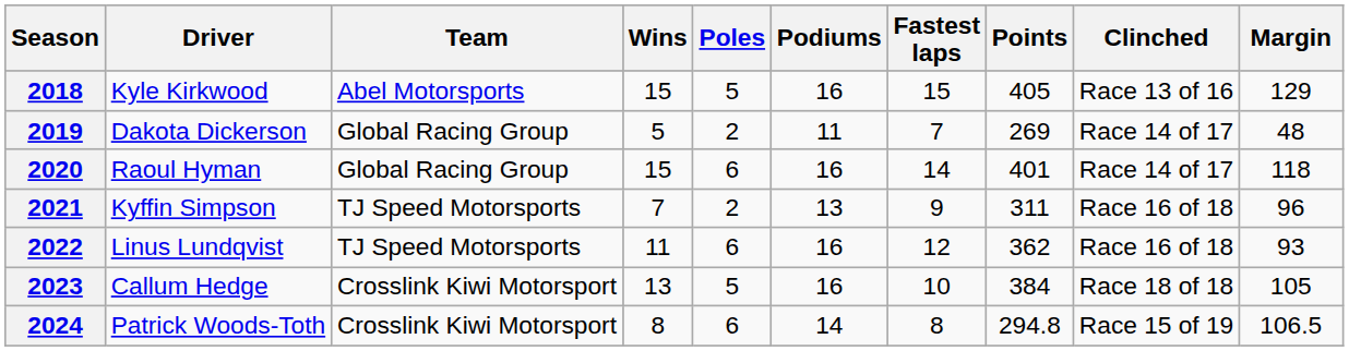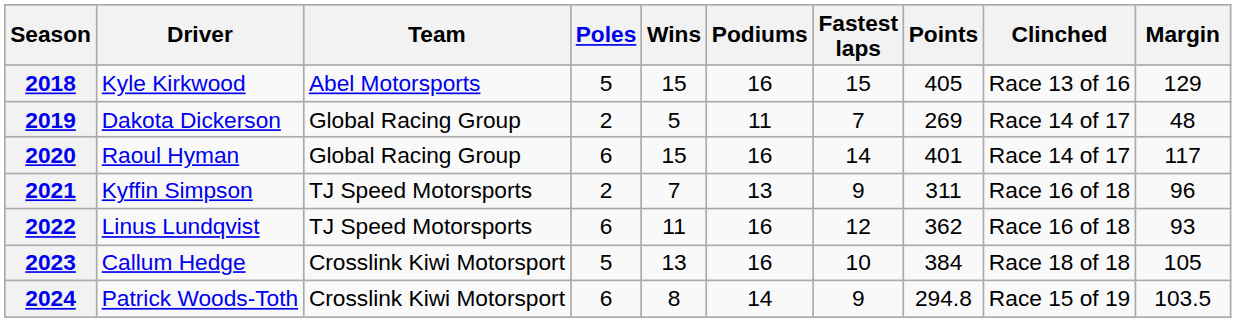columns swapped: Poles <-> Wins
2020 | Margin: 118 -> 117
2024 | Fastest laps: 8 -> 9
2024 | Margin: 106.5 -> 103.5
